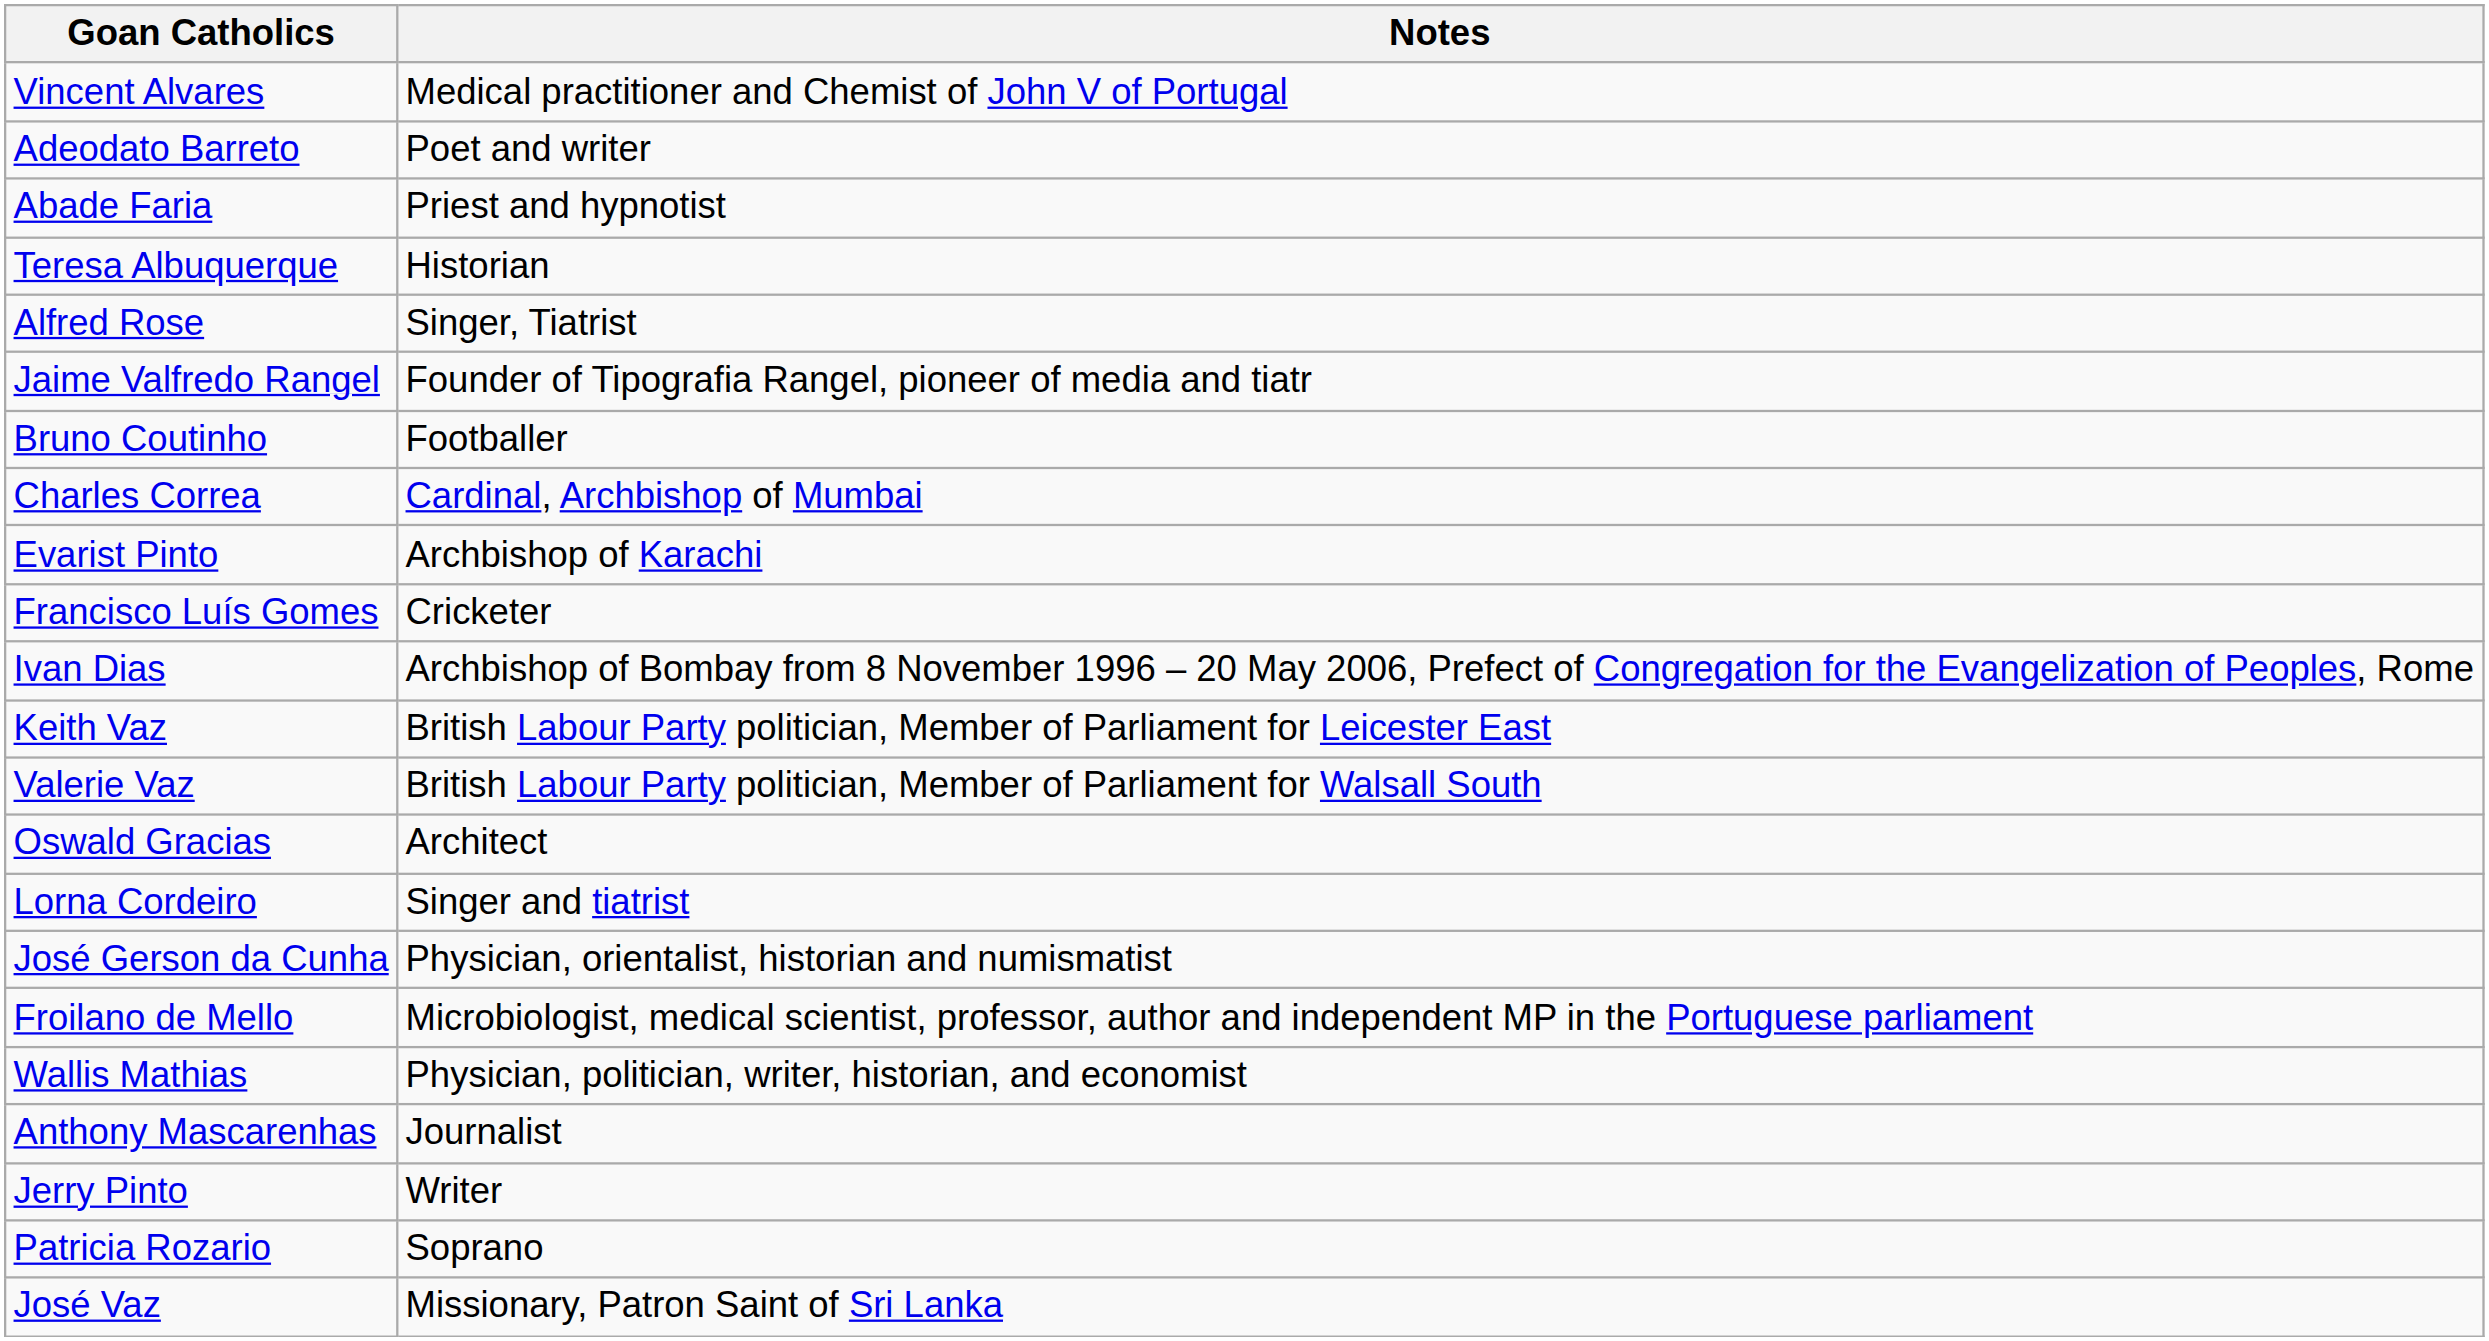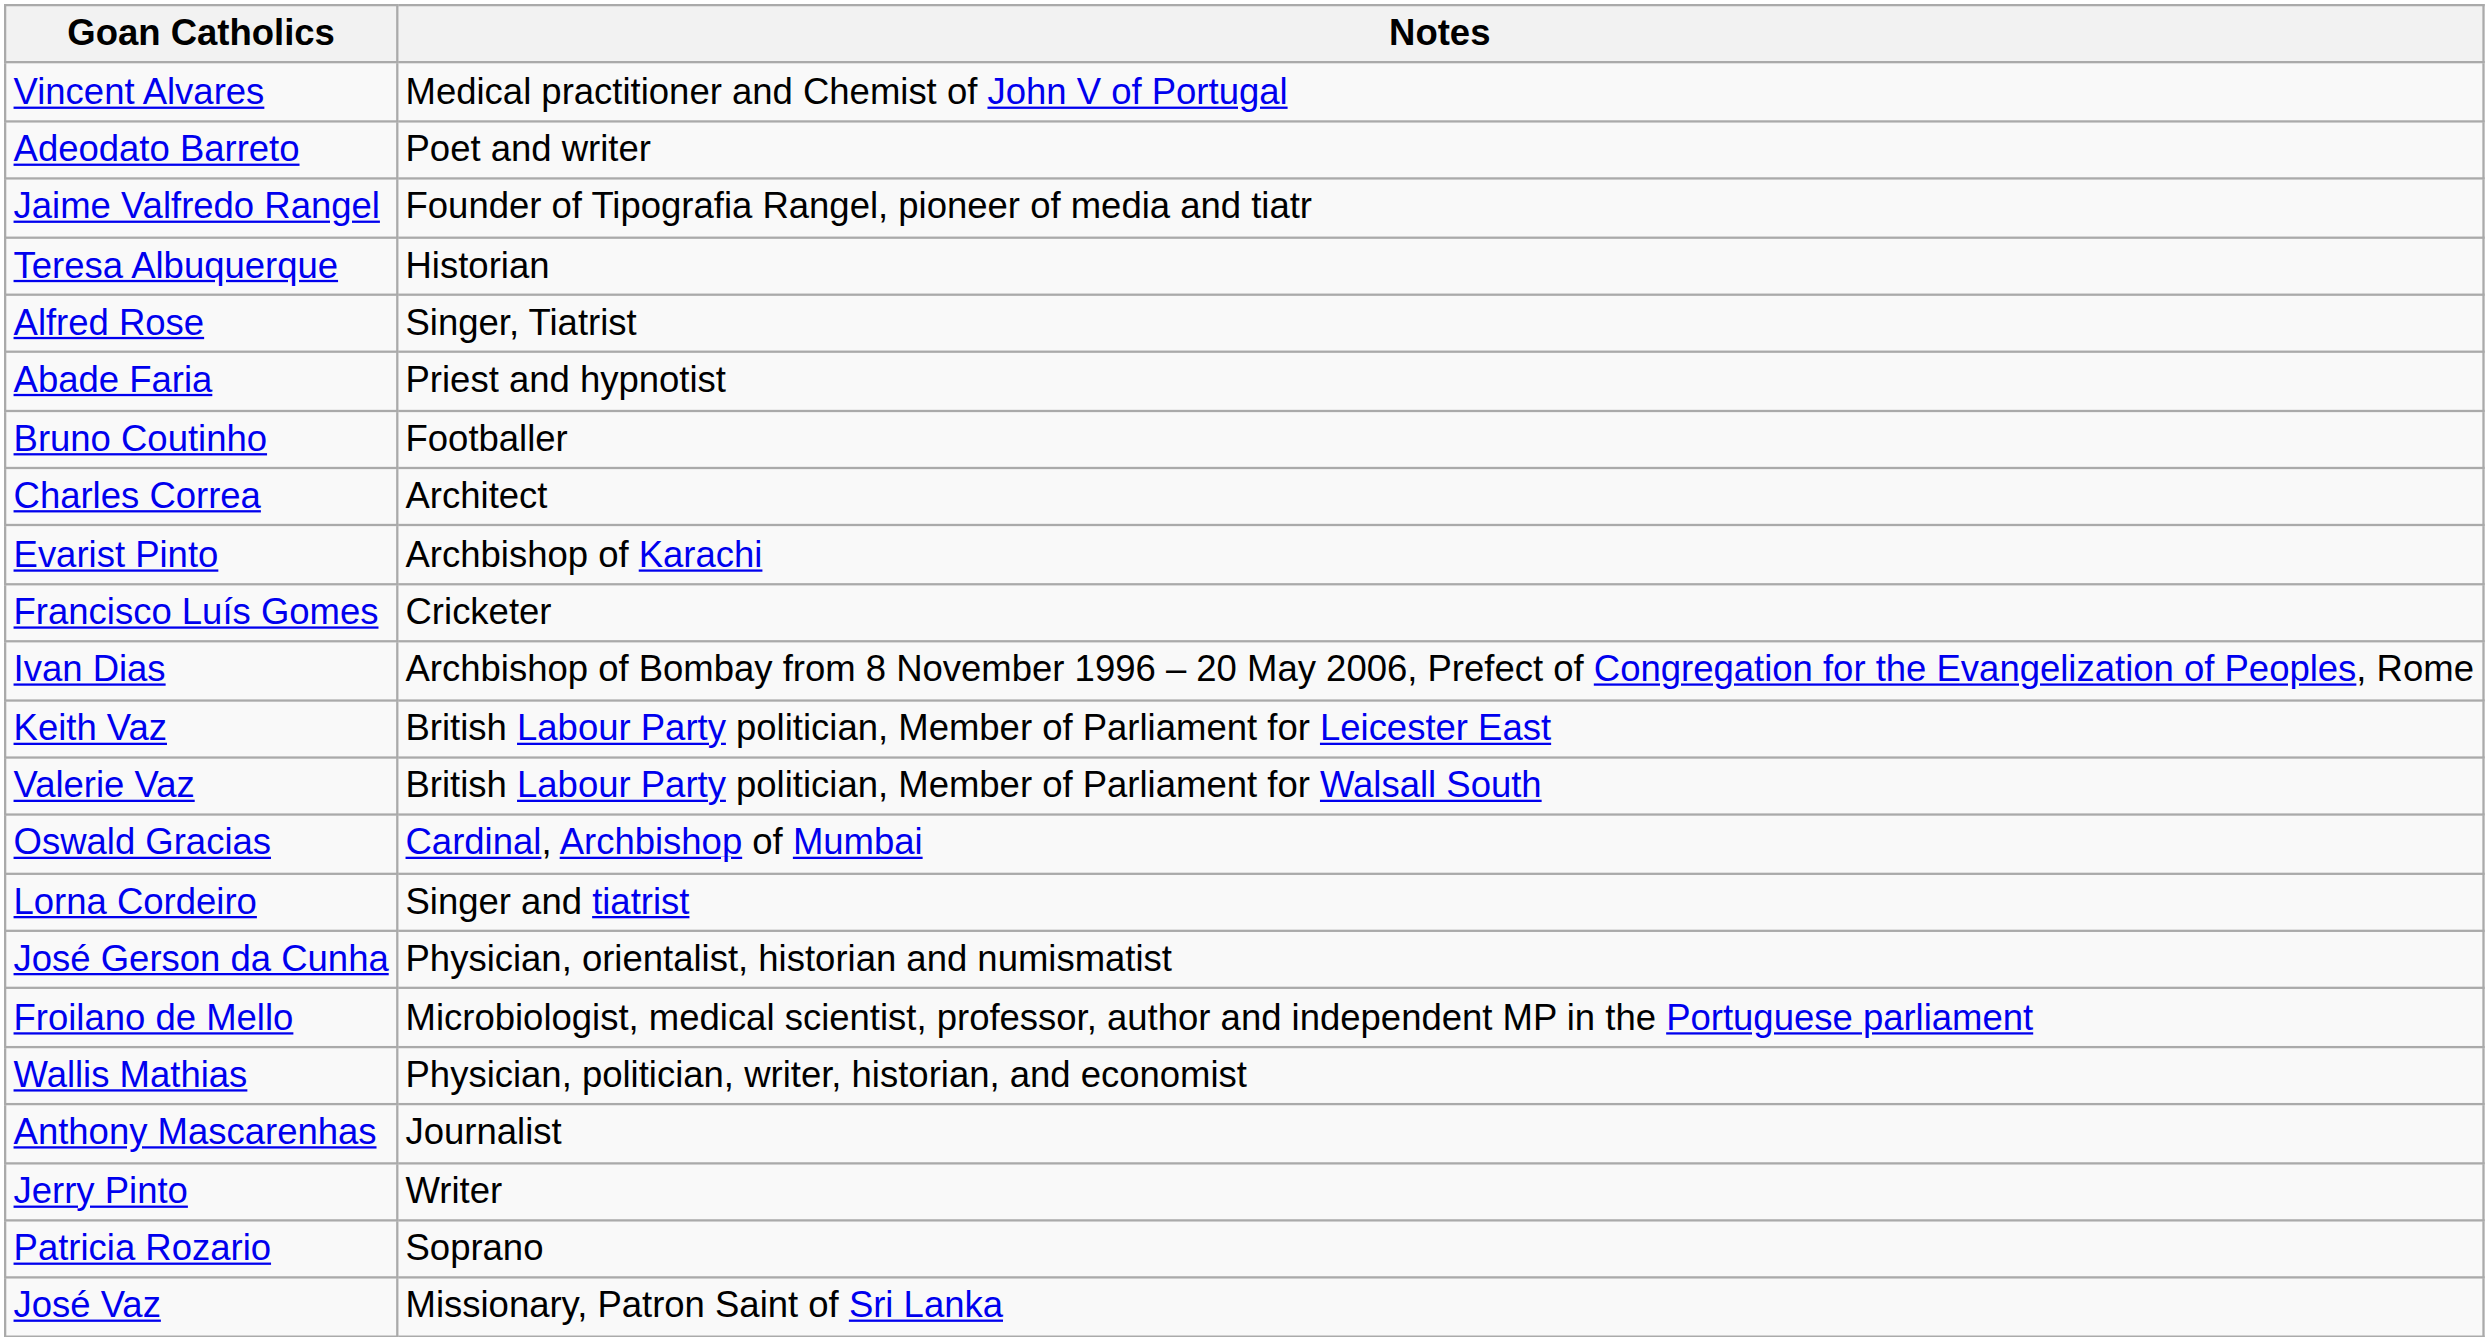rows swapped: Abade Faria <-> Jaime Valfredo Rangel
Charles Correa | Notes: Cardinal, Archbishop of Mumbai -> Architect
Oswald Gracias | Notes: Architect -> Cardinal, Archbishop of Mumbai
